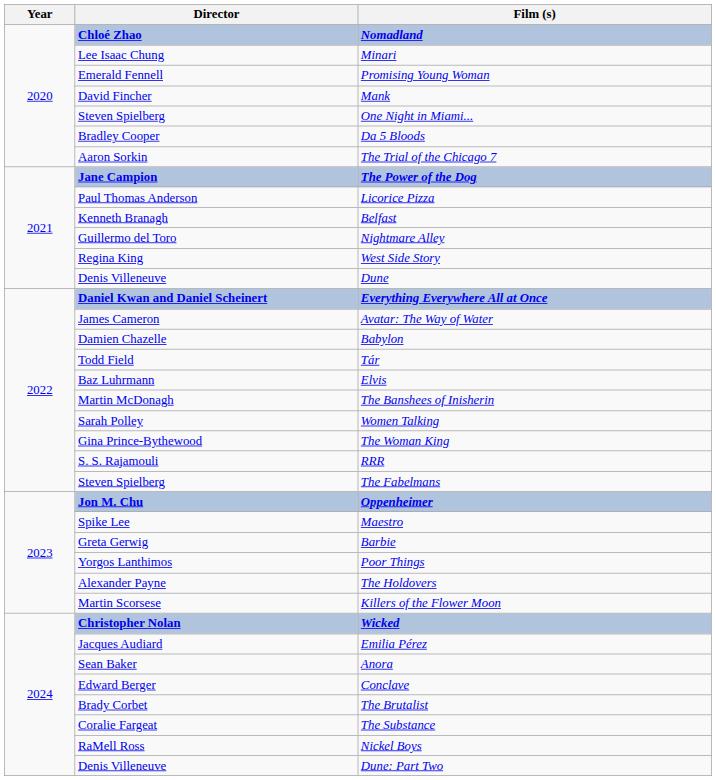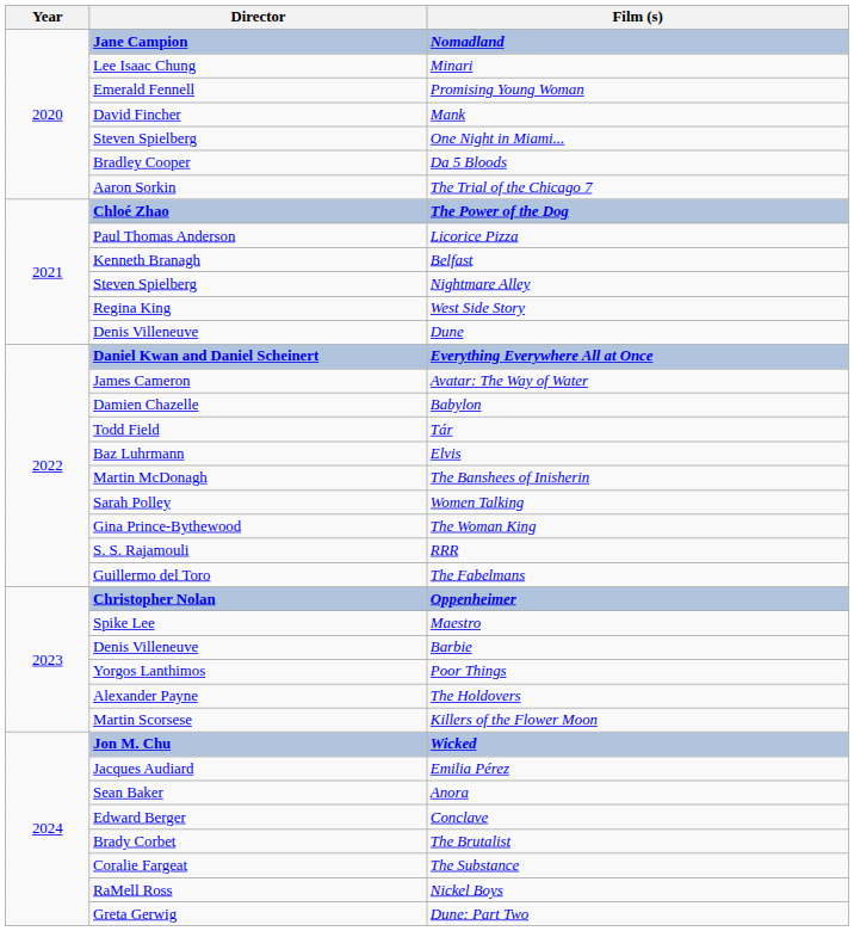Nomadland | Director: Chloé Zhao -> Jane Campion
The Power of the Dog | Director: Jane Campion -> Chloé Zhao
Nightmare Alley | Director: Guillermo del Toro -> Steven Spielberg
The Fabelmans | Director: Steven Spielberg -> Guillermo del Toro
Oppenheimer | Director: Jon M. Chu -> Christopher Nolan
Barbie | Director: Greta Gerwig -> Denis Villeneuve
Wicked | Director: Christopher Nolan -> Jon M. Chu
Dune: Part Two | Director: Denis Villeneuve -> Greta Gerwig
